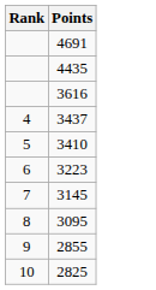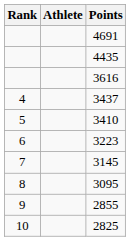+ column: Athlete
